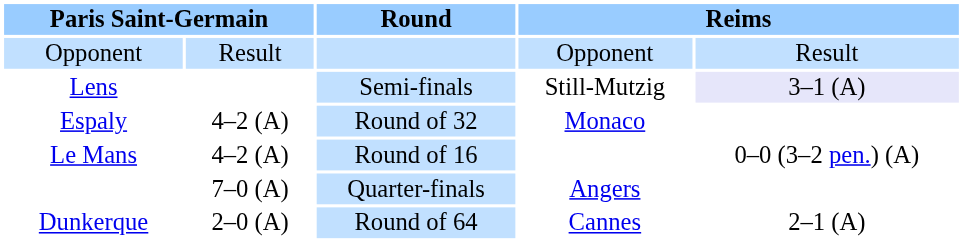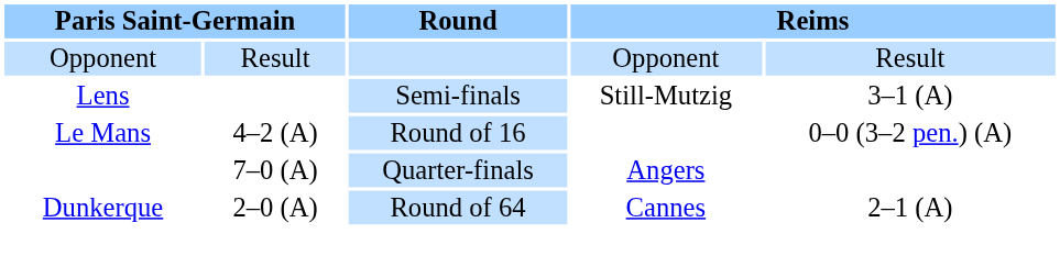Lens | column 5: lavender background -> no background
- row: Espaly | 4–2 (A) | Round of 32 | Monaco
